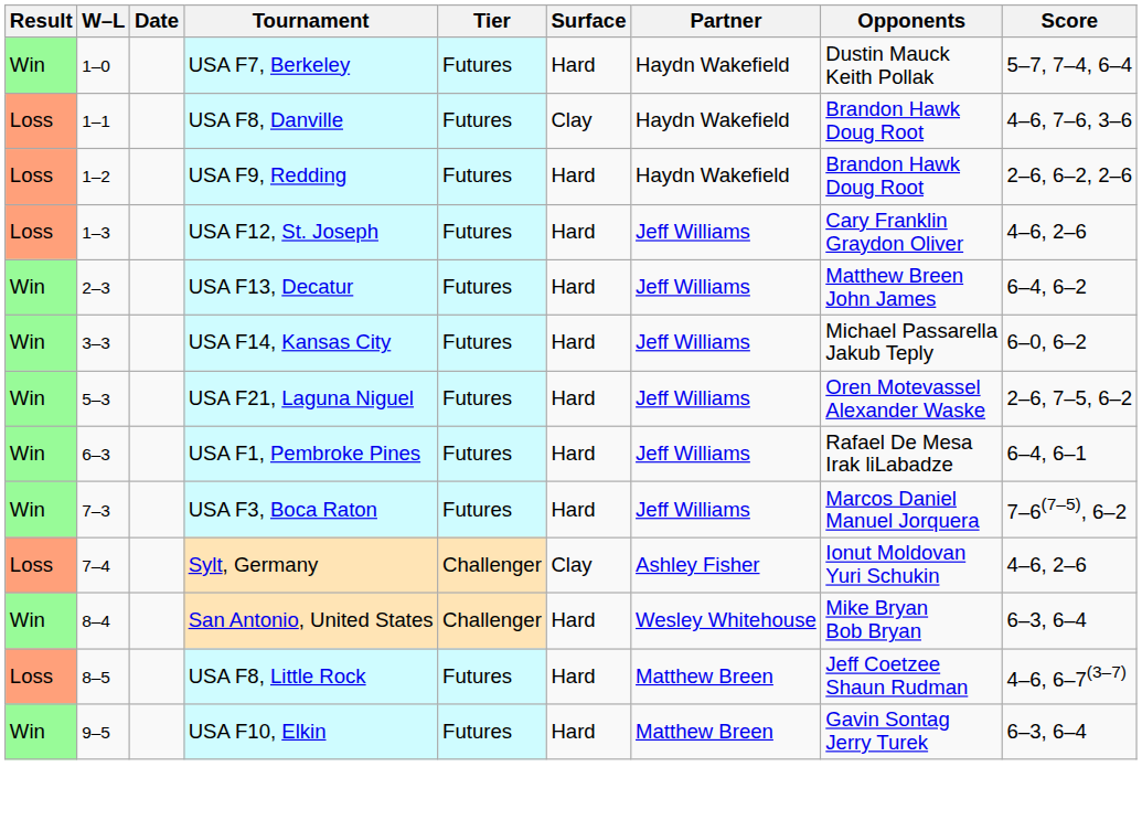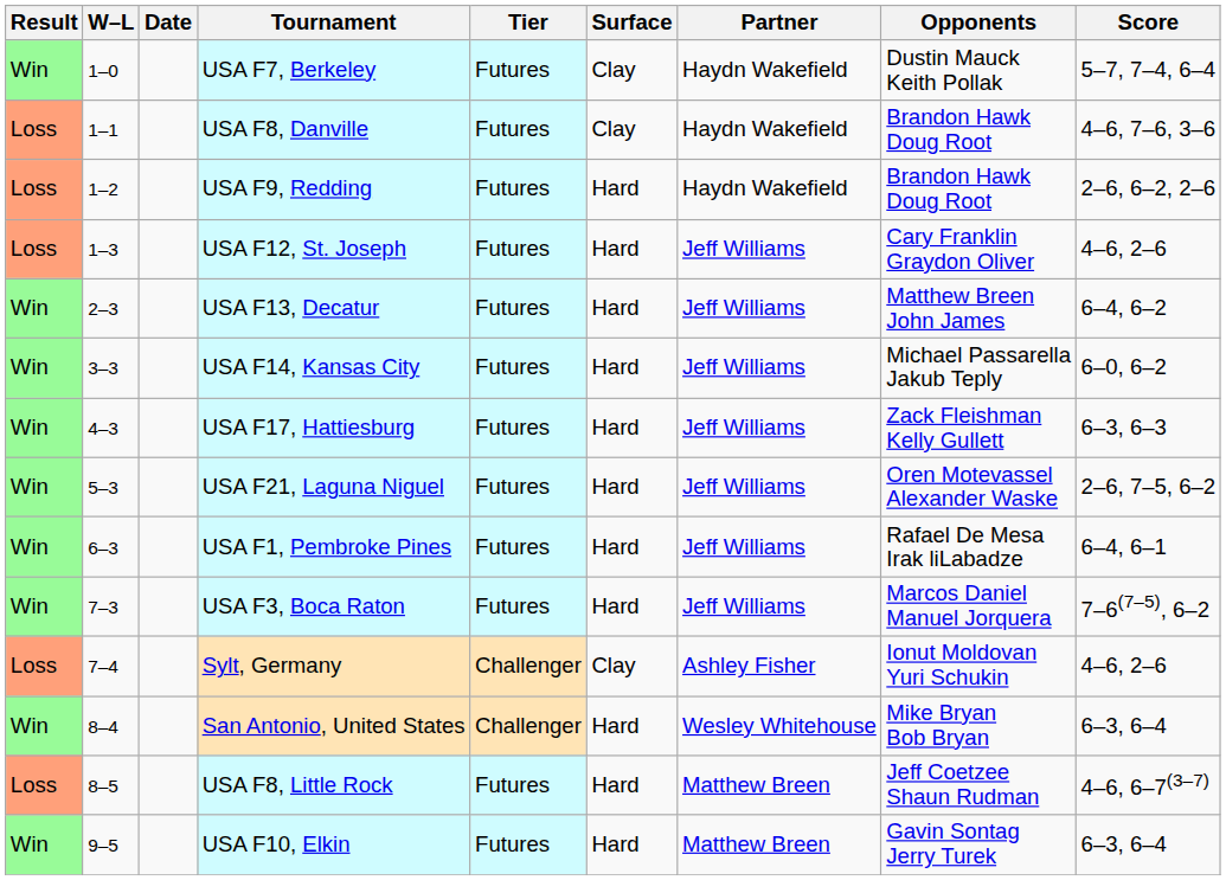USA F7, Berkeley | Surface: Hard -> Clay
+ row: Win | 4–3 | USA F17, Hattiesburg | Futures | Hard | Jeff Williams | Zack Fleishman Kelly Gullett | 6–3, 6–3
